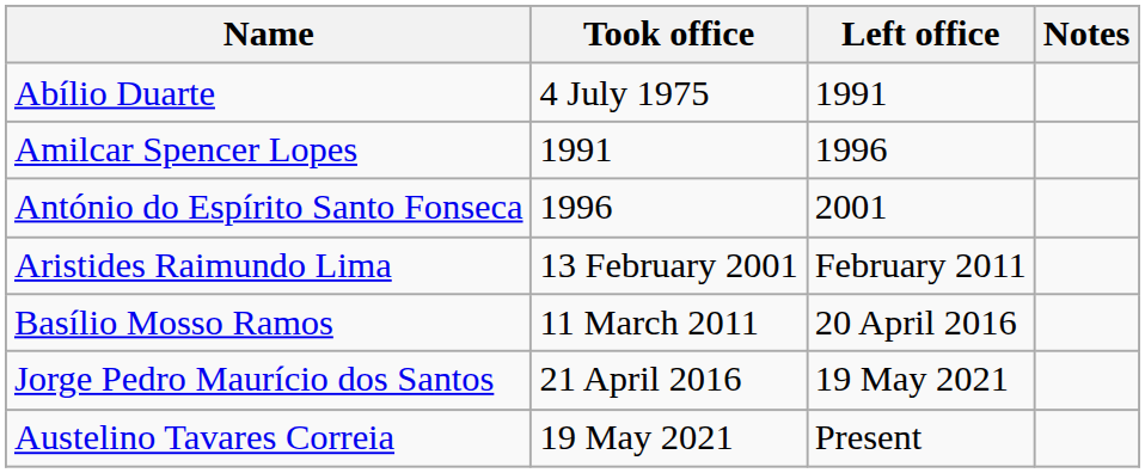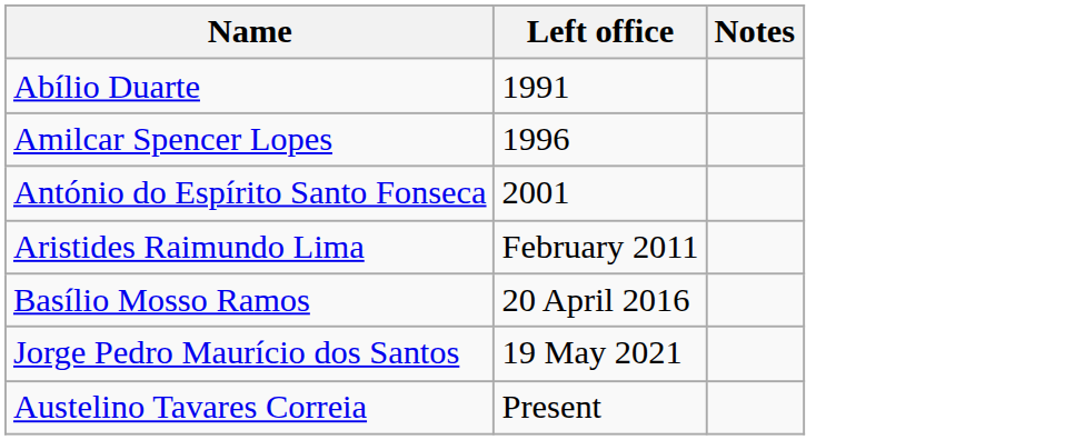- column: Took office | 4 July 1975 | 1991 | 1996 | 13 February 2001 | 11 March 2011 | 21 April 2016 | 19 May 2021
